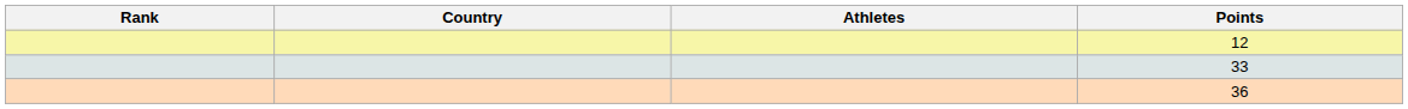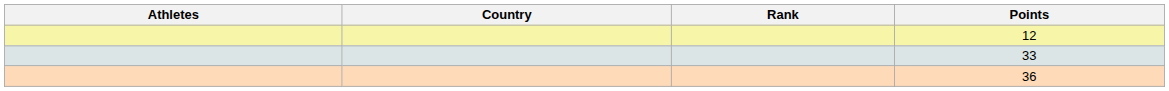columns swapped: Rank <-> Athletes
